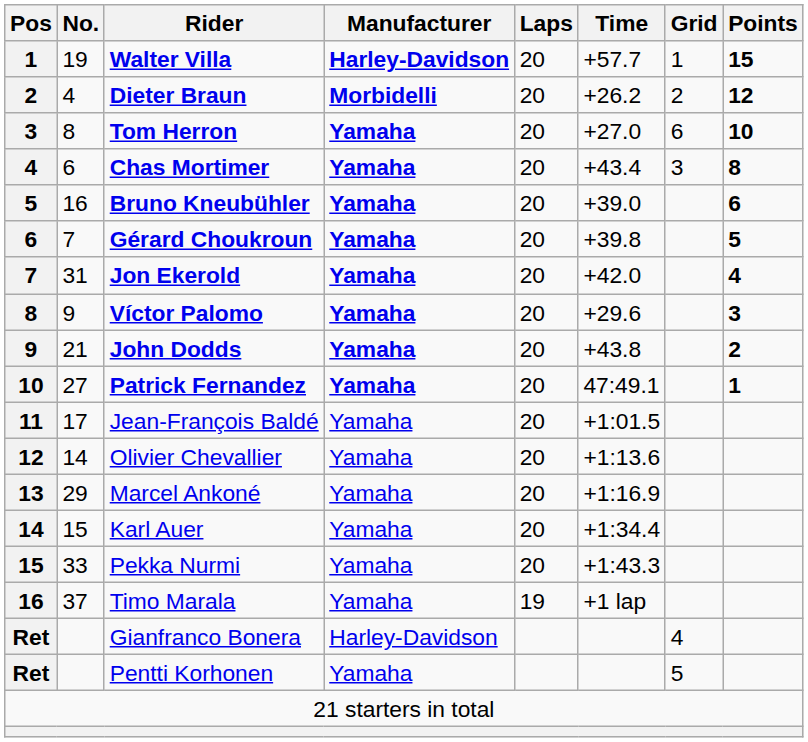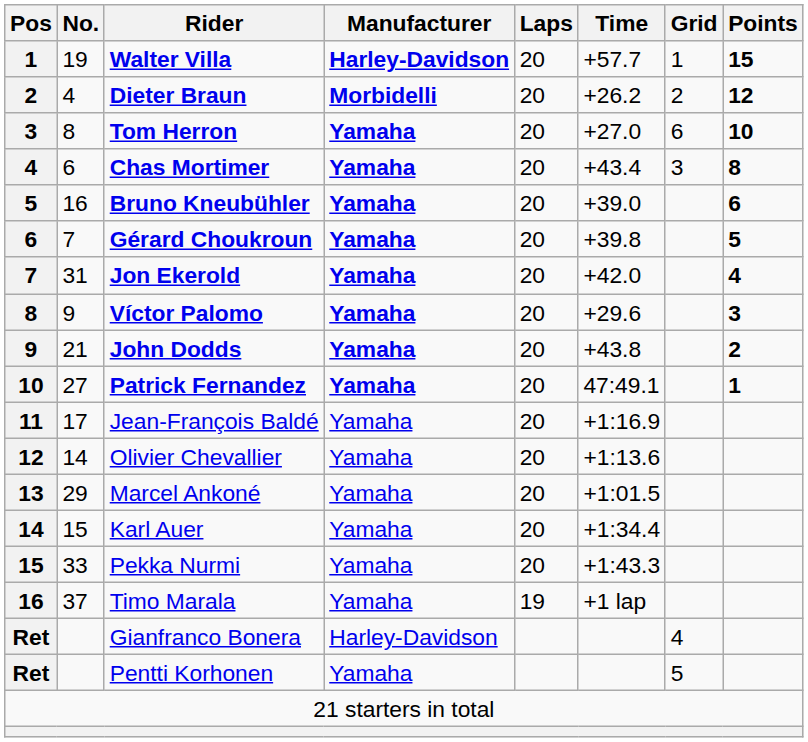Jean-François Baldé | Time: +1:01.5 -> +1:16.9
Marcel Ankoné | Time: +1:16.9 -> +1:01.5
